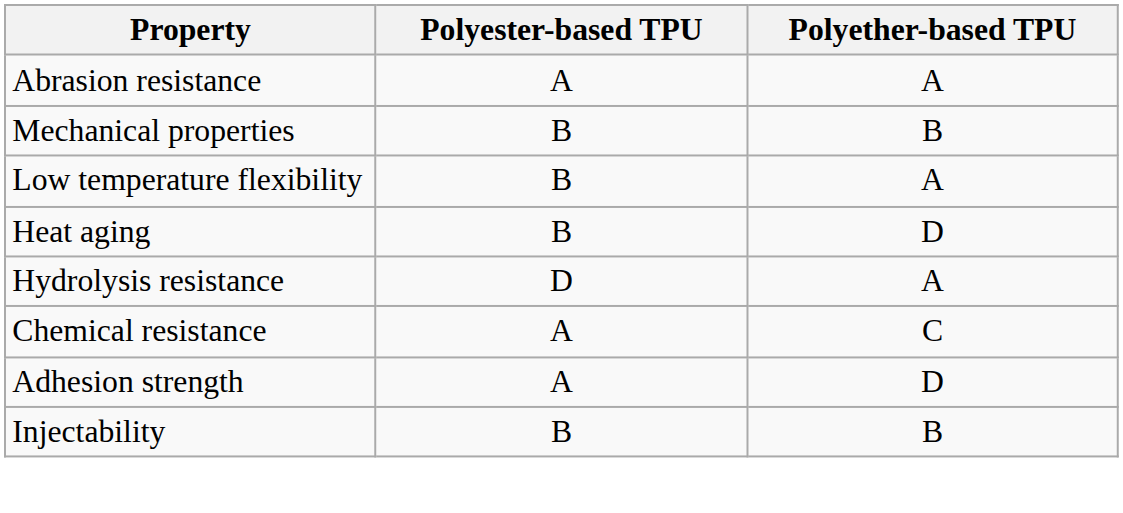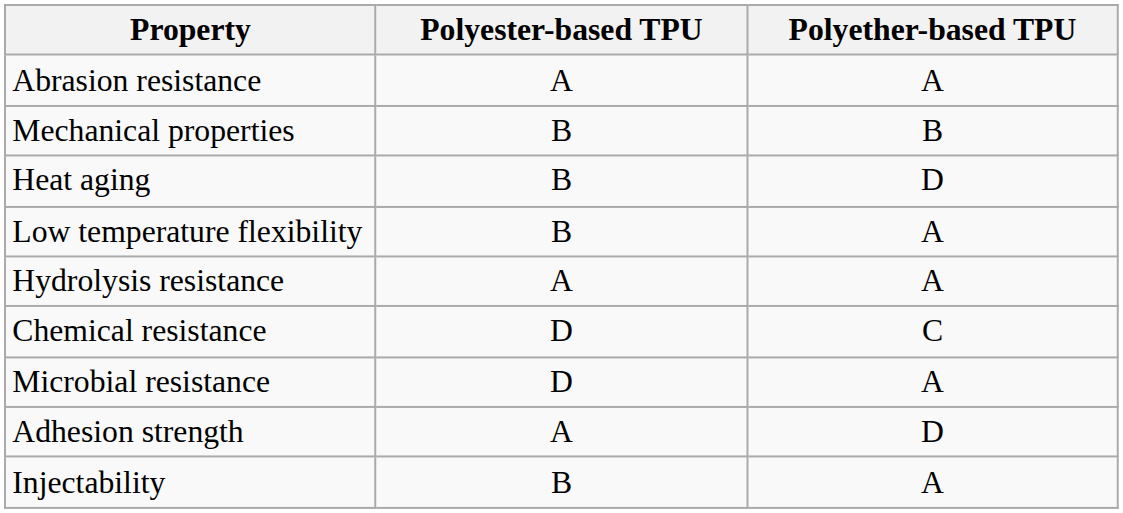rows swapped: Low temperature flexibility <-> Heat aging
Hydrolysis resistance | Polyester-based TPU: D -> A
Chemical resistance | Polyester-based TPU: A -> D
+ row: Microbial resistance | D | A
Injectability | Polyether-based TPU: B -> A
